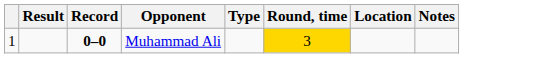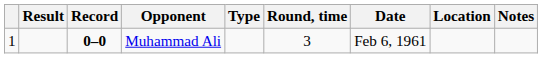+ column: Date | Feb 6, 1961
Muhammad Ali | Round, time: gold background -> no background
